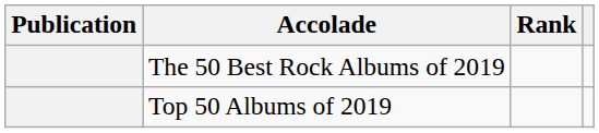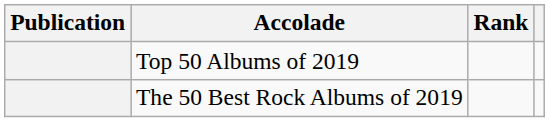rows swapped: Top 50 Albums of 2019 <-> The 50 Best Rock Albums of 2019
